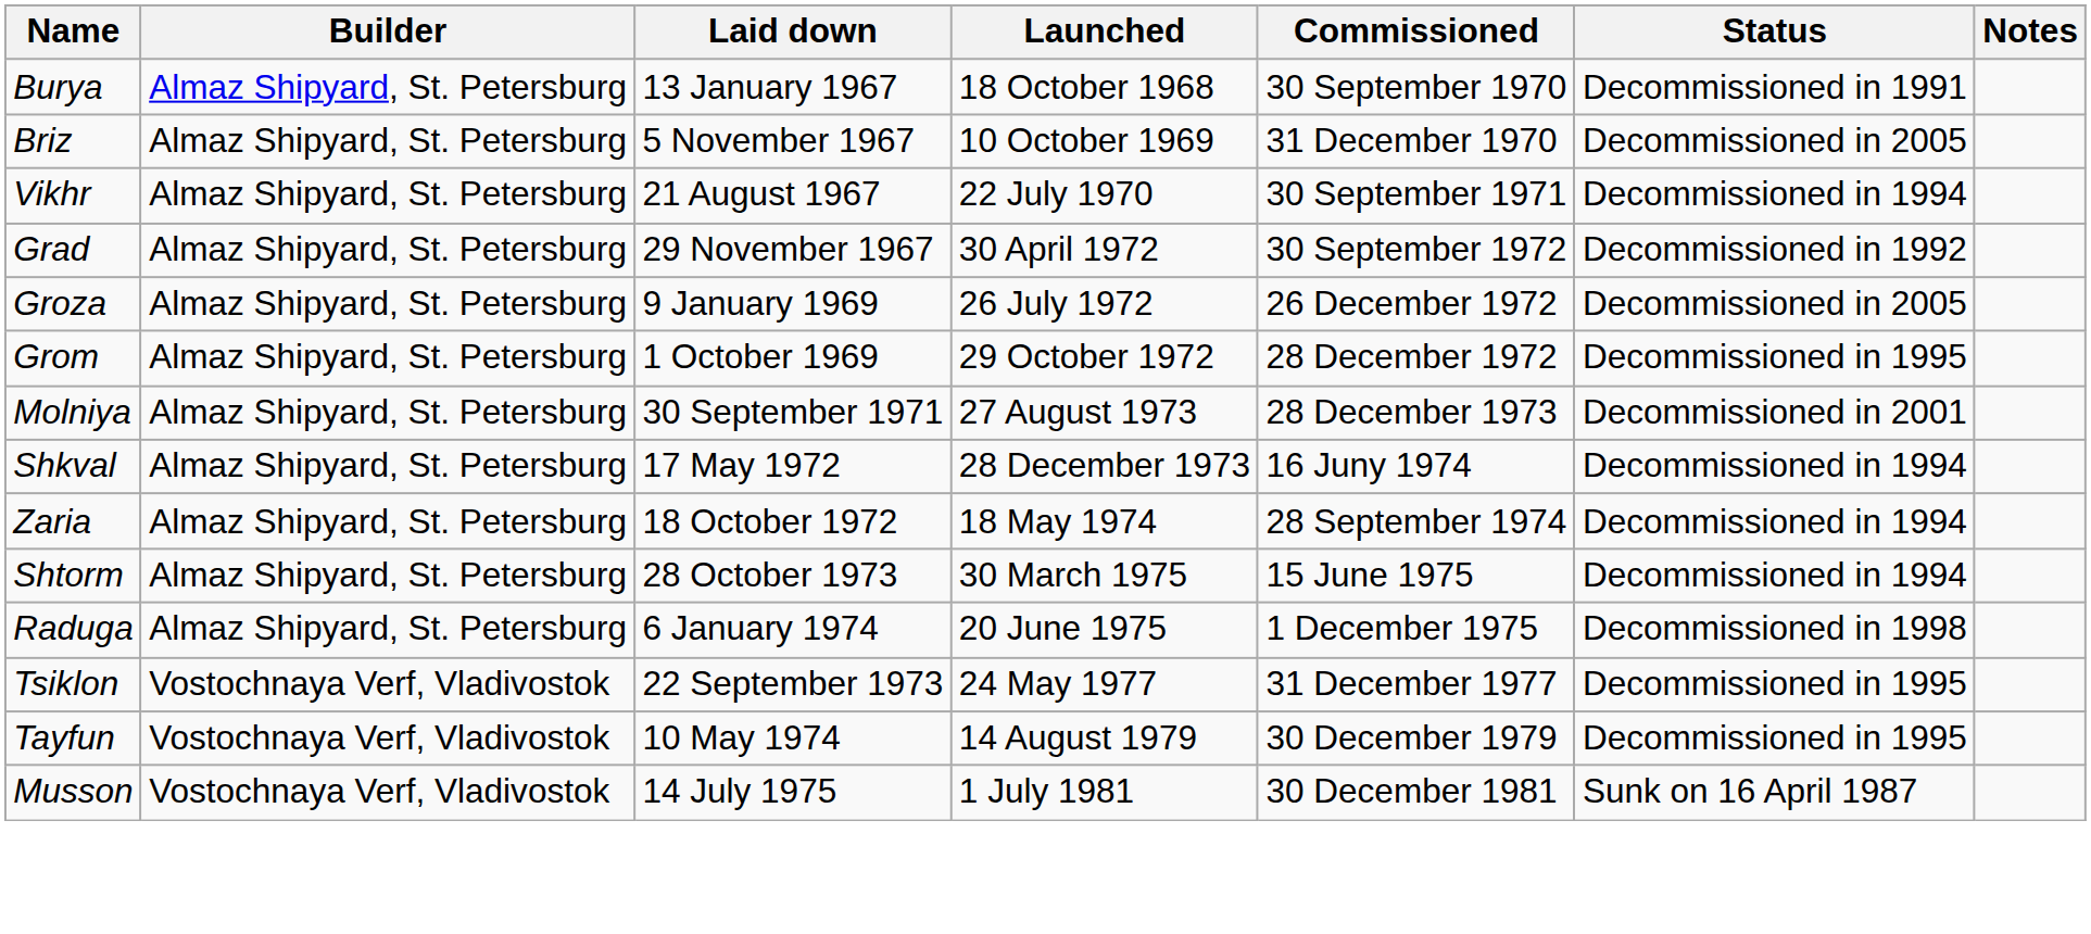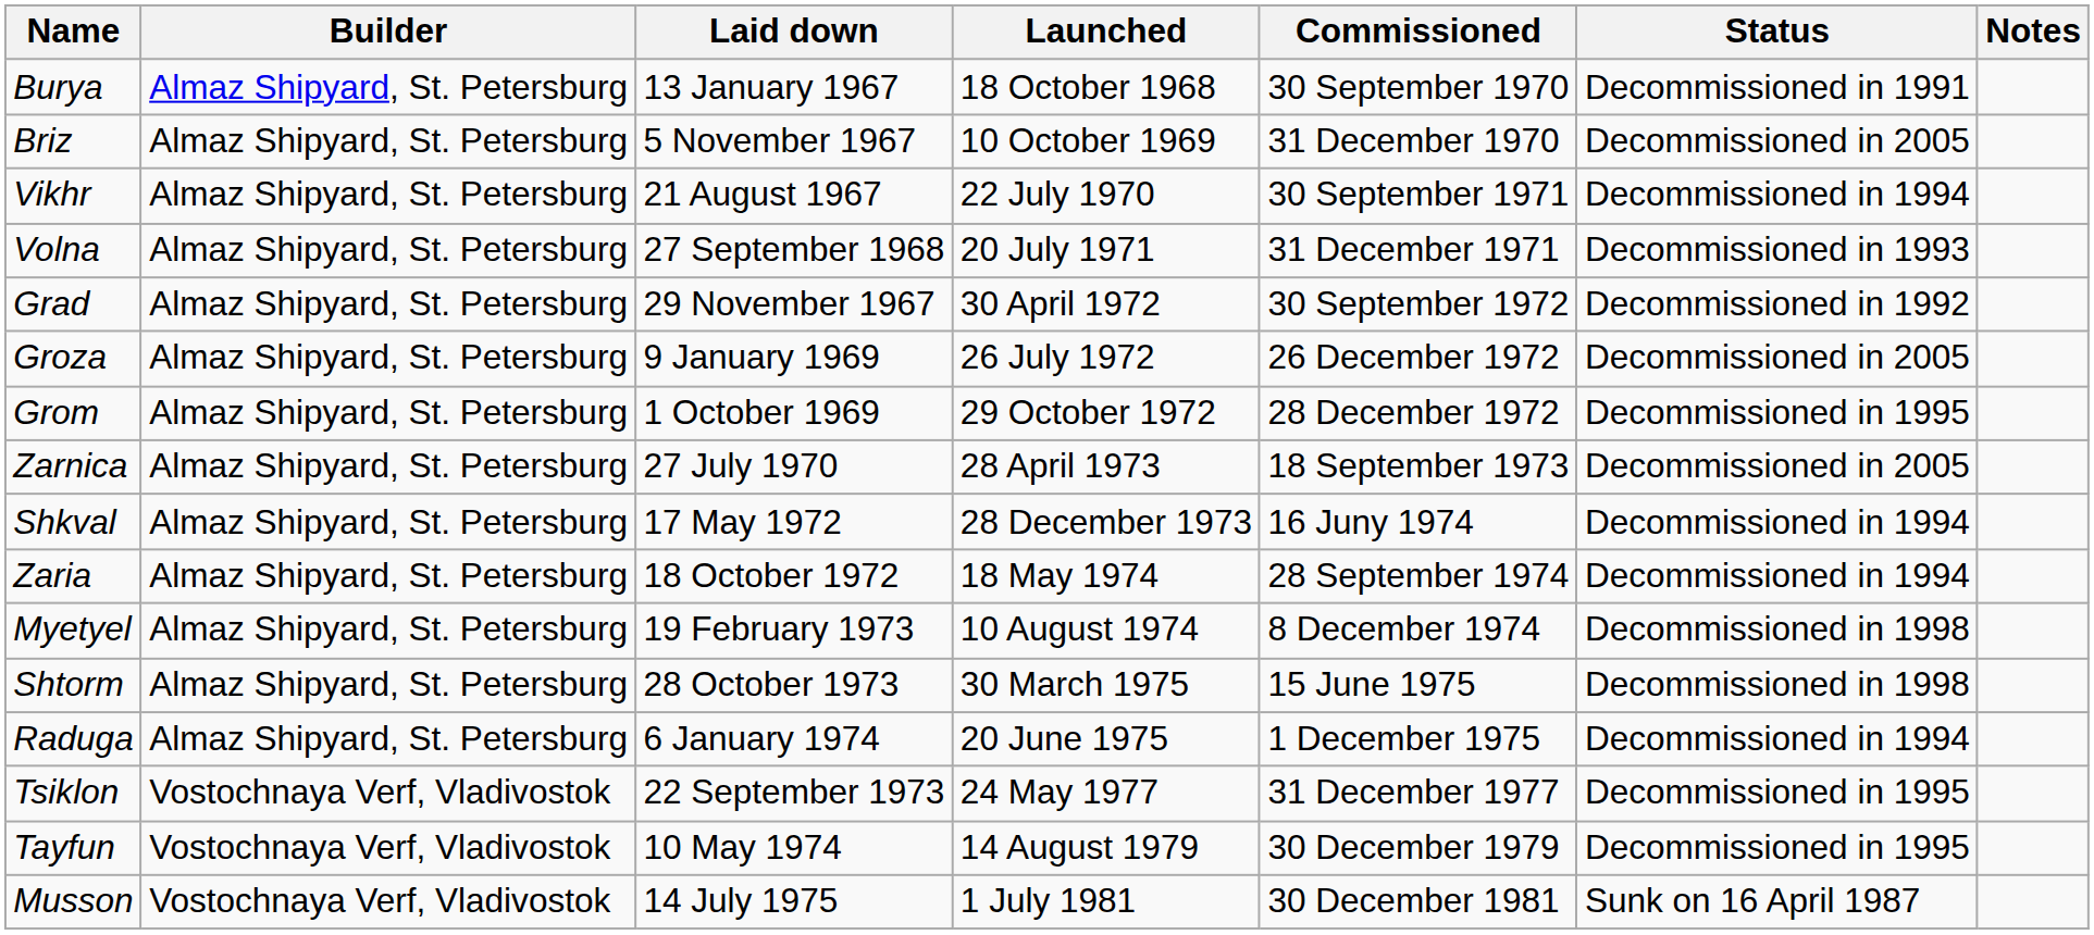+ row: Volna | Almaz Shipyard, St. Petersburg | 27 September 1968 | 20 July 1971 | 31 December 1971 | Decommissioned in 1993
+ row: Zarnica | Almaz Shipyard, St. Petersburg | 27 July 1970 | 28 April 1973 | 18 September 1973 | Decommissioned in 2005
- row: Molniya | Almaz Shipyard, St. Petersburg | 30 September 1971 | 27 August 1973 | 28 December 1973 | Decommissioned in 2001
+ row: Myetyel | Almaz Shipyard, St. Petersburg | 19 February 1973 | 10 August 1974 | 8 December 1974 | Decommissioned in 1998
Shtorm | Status: Decommissioned in 1994 -> Decommissioned in 1998
Raduga | Status: Decommissioned in 1998 -> Decommissioned in 1994
